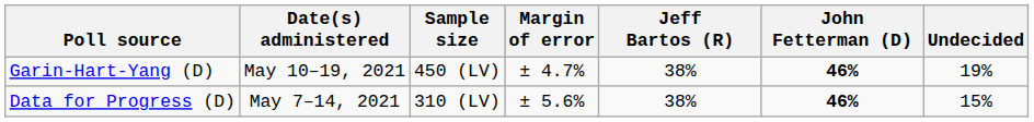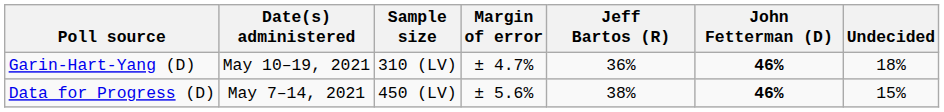Garin-Hart-Yang (D) | Sample size: 450 (LV) -> 310 (LV)
Garin-Hart-Yang (D) | Jeff Bartos (R): 38% -> 36%
Garin-Hart-Yang (D) | Undecided: 19% -> 18%
Data for Progress (D) | Sample size: 310 (LV) -> 450 (LV)
